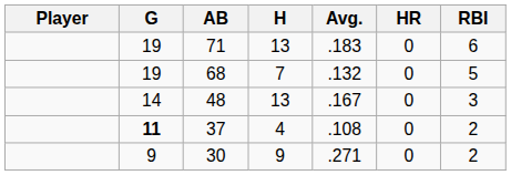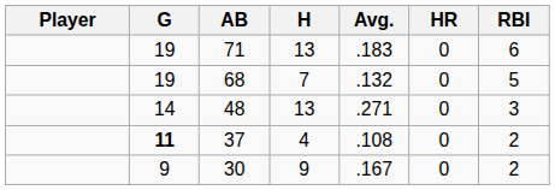48 | Avg.: .167 -> .271
30 | Avg.: .271 -> .167
